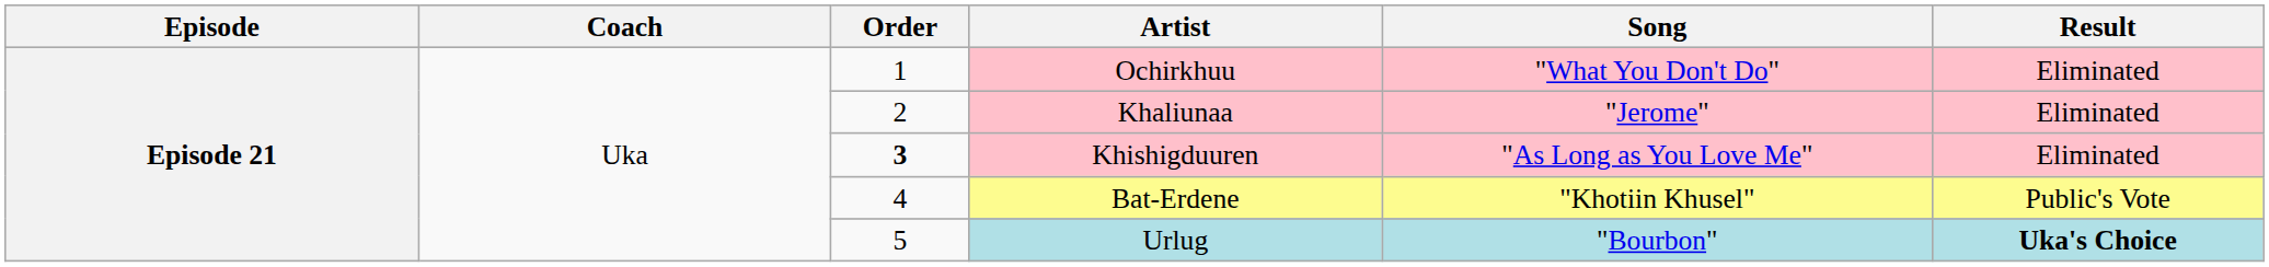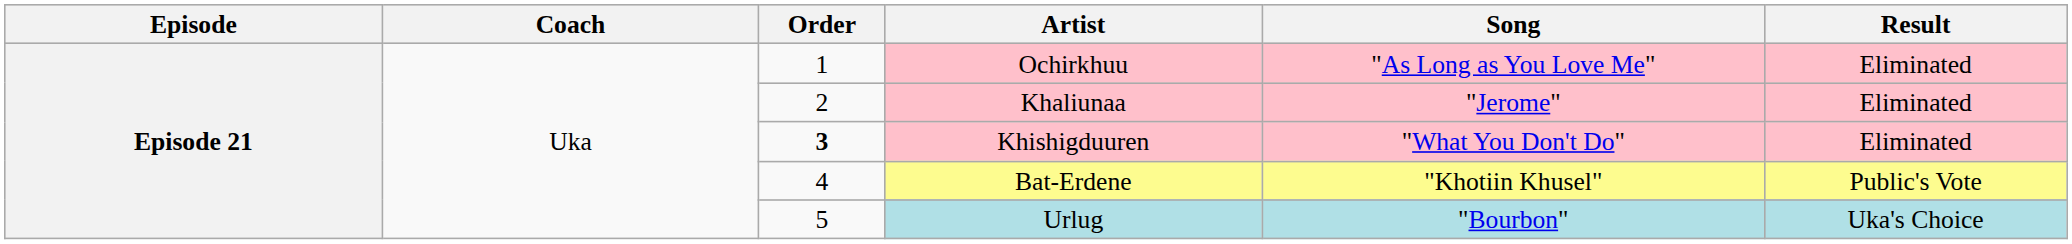Ochirkhuu | Song: "What You Don't Do" -> "As Long as You Love Me"
Khishigduuren | Song: "As Long as You Love Me" -> "What You Don't Do"
Urlug | Result: bold -> normal
